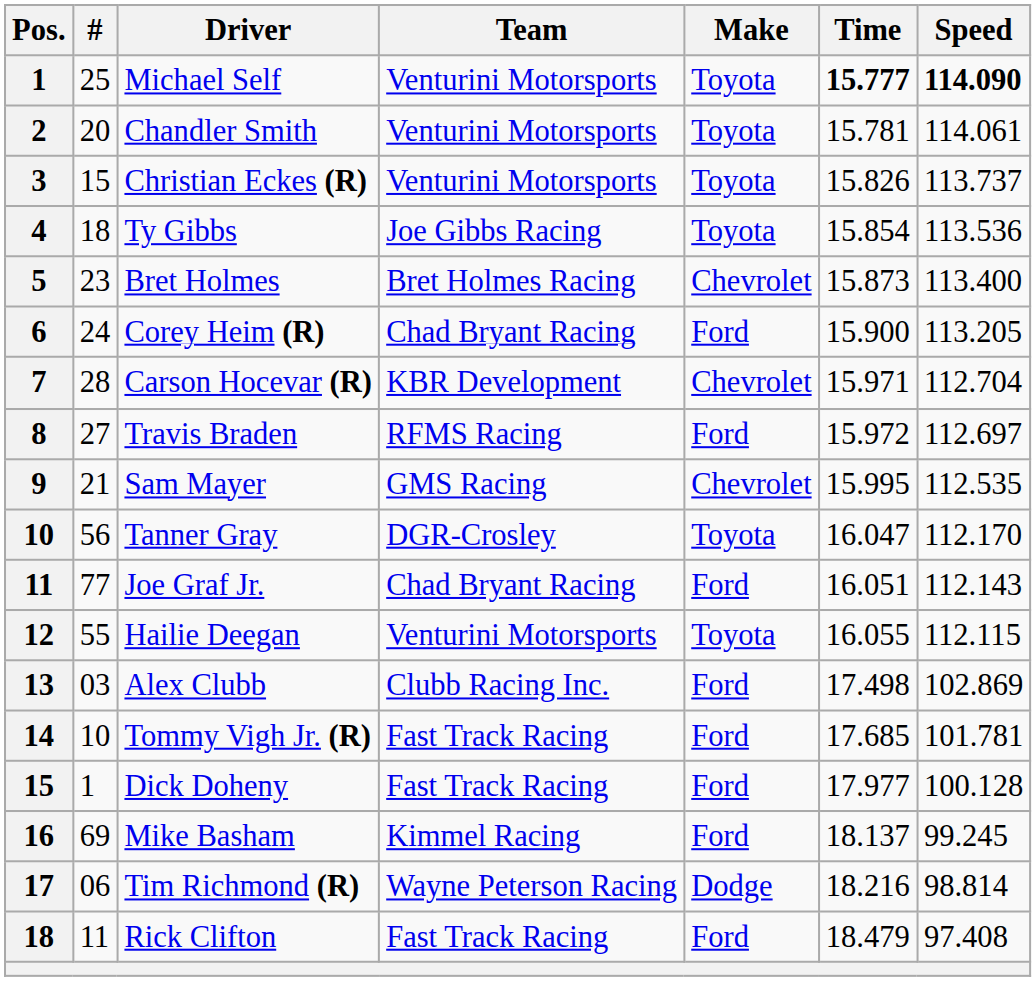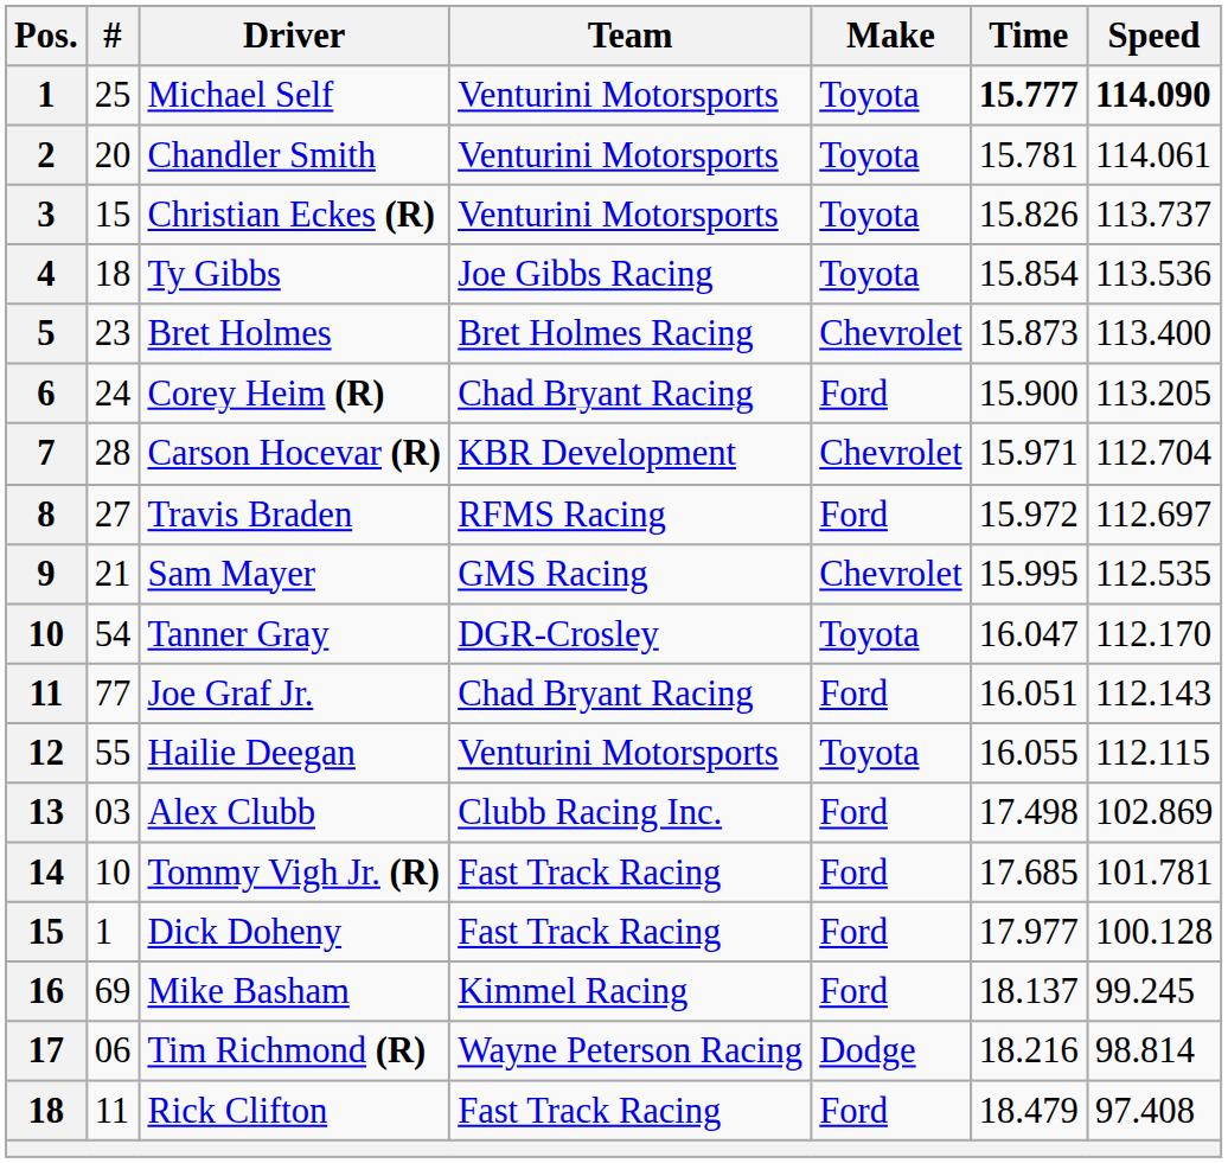Tanner Gray | #: 56 -> 54
